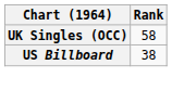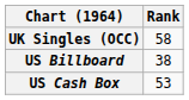+ row: US Cash Box | 53
